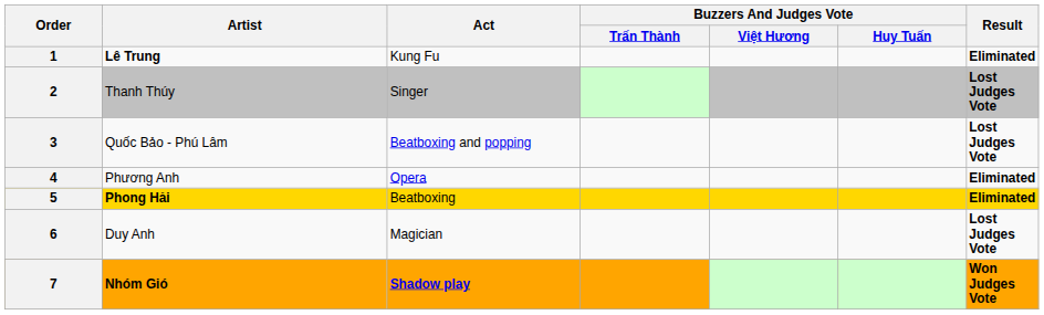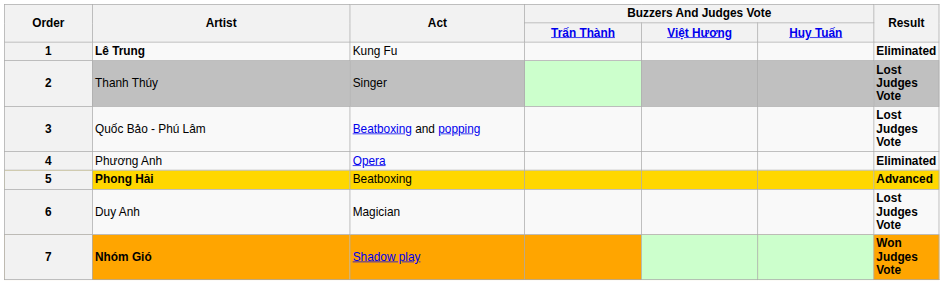5 | Result: Eliminated -> Advanced
7 | Act: bold -> normal
